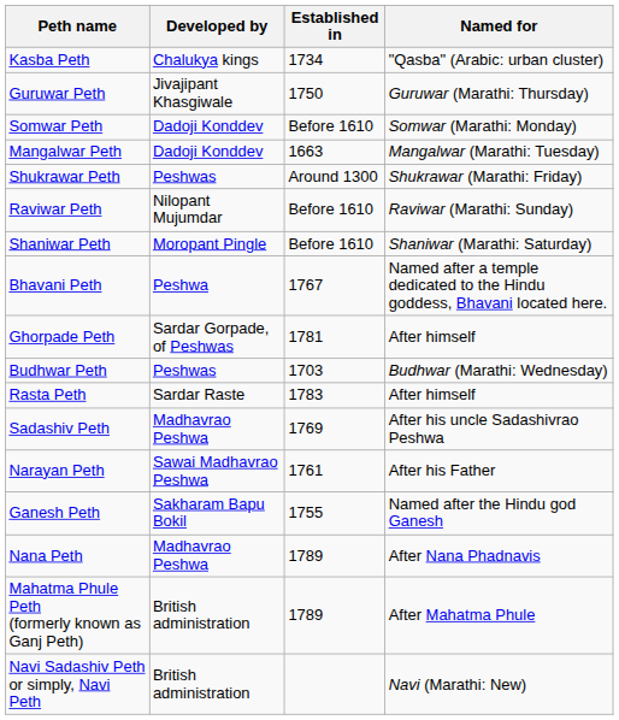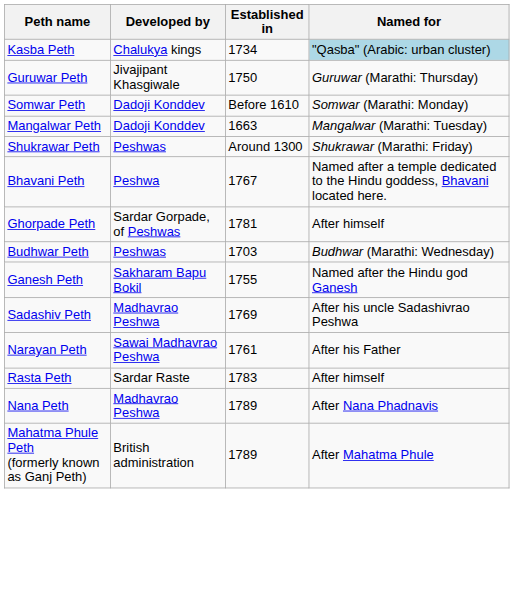Kasba Peth | Named for: no background -> lightblue background
- row: Raviwar Peth | Nilopant Mujumdar | Before 1610 | Raviwar (Marathi: Sunday)
- row: Shaniwar Peth | Moropant Pingle | Before 1610 | Shaniwar (Marathi: Saturday)
rows swapped: Ganesh Peth <-> Rasta Peth
- row: Navi Sadashiv Peth or simply, Navi Peth | British administration | Navi (Marathi: New)
